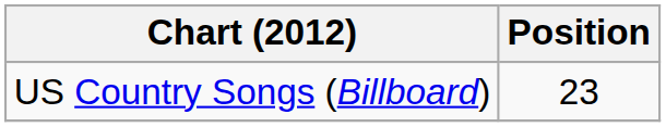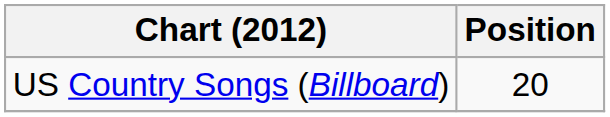US Country Songs (Billboard) | Position: 23 -> 20
